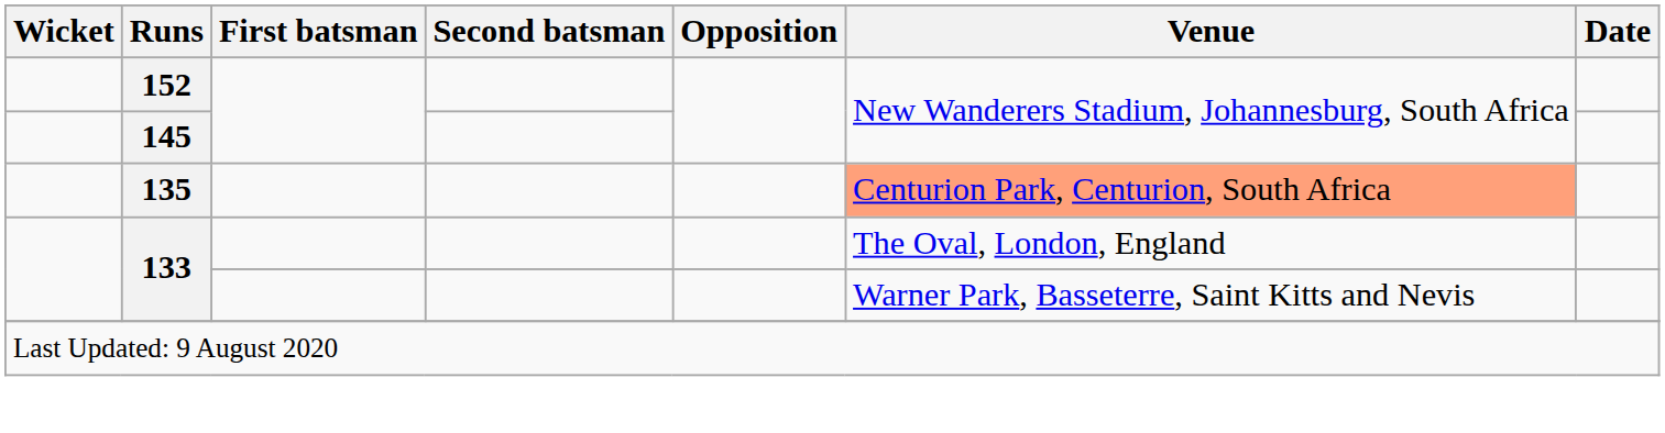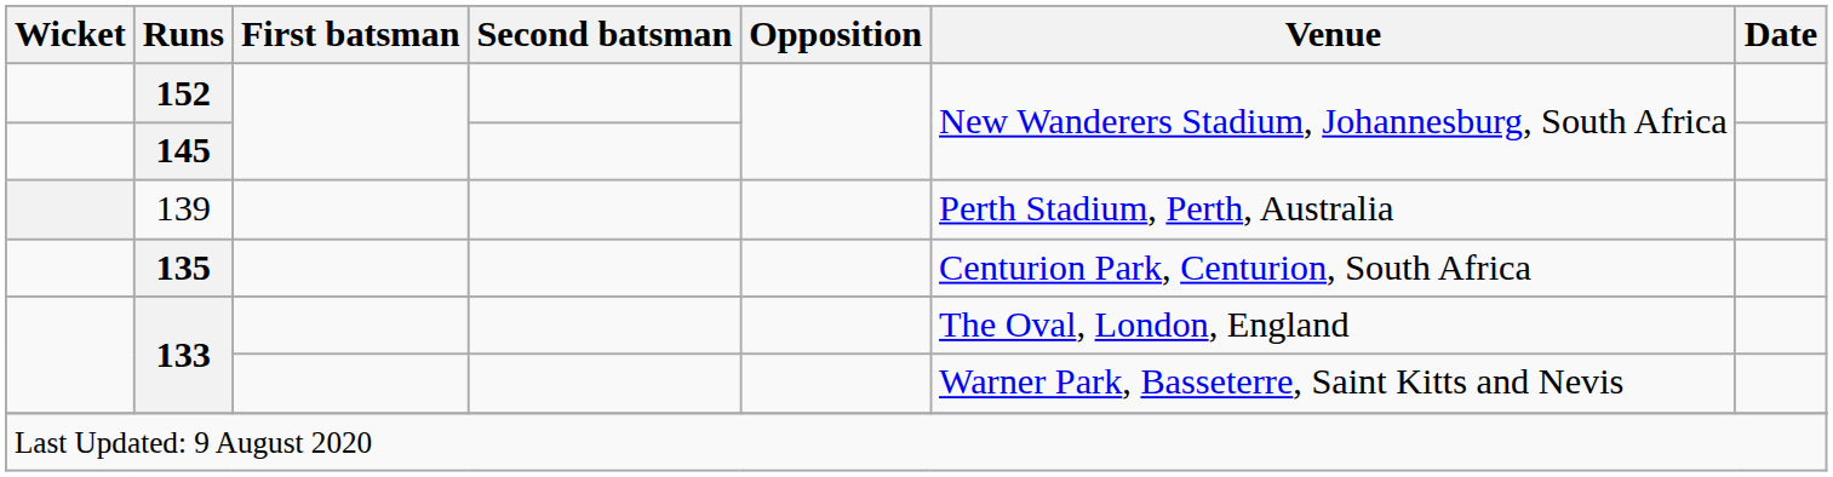+ row: 139 | Perth Stadium, Perth, Australia
135 | Venue: lightsalmon background -> no background
